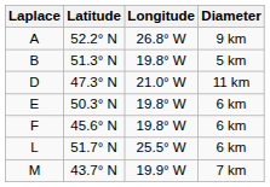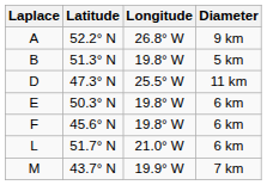D | Longitude: 21.0° W -> 25.5° W
L | Longitude: 25.5° W -> 21.0° W
